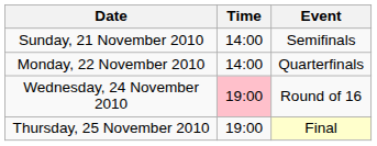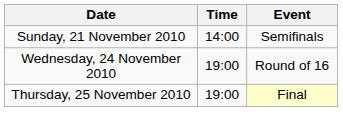- row: Monday, 22 November 2010 | 14:00 | Quarterfinals
Wednesday, 24 November 2010 | Time: pink background -> no background
